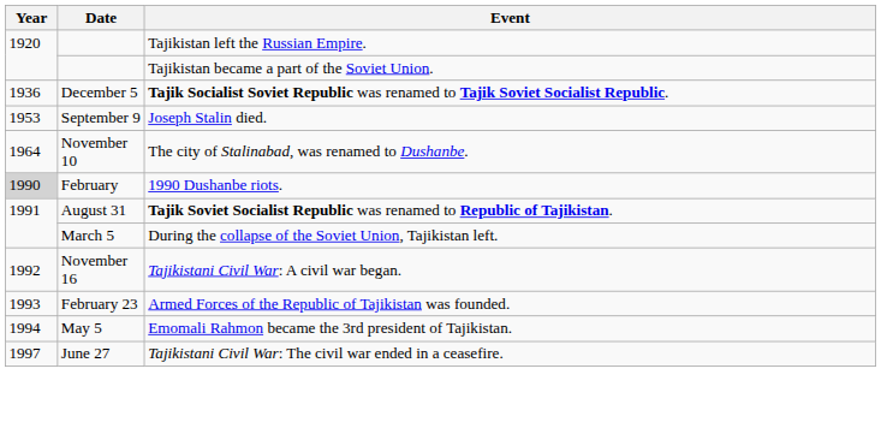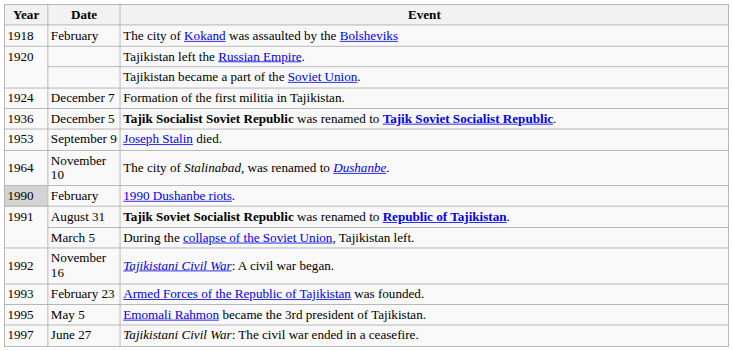+ row: 1918 | February | The city of Kokand was assaulted by the Bolsheviks
+ row: 1924 | December 7 | Formation of the first militia in Tajikistan.
Emomali Rahmon became the 3rd president of Tajikistan. | Year: 1994 -> 1995
